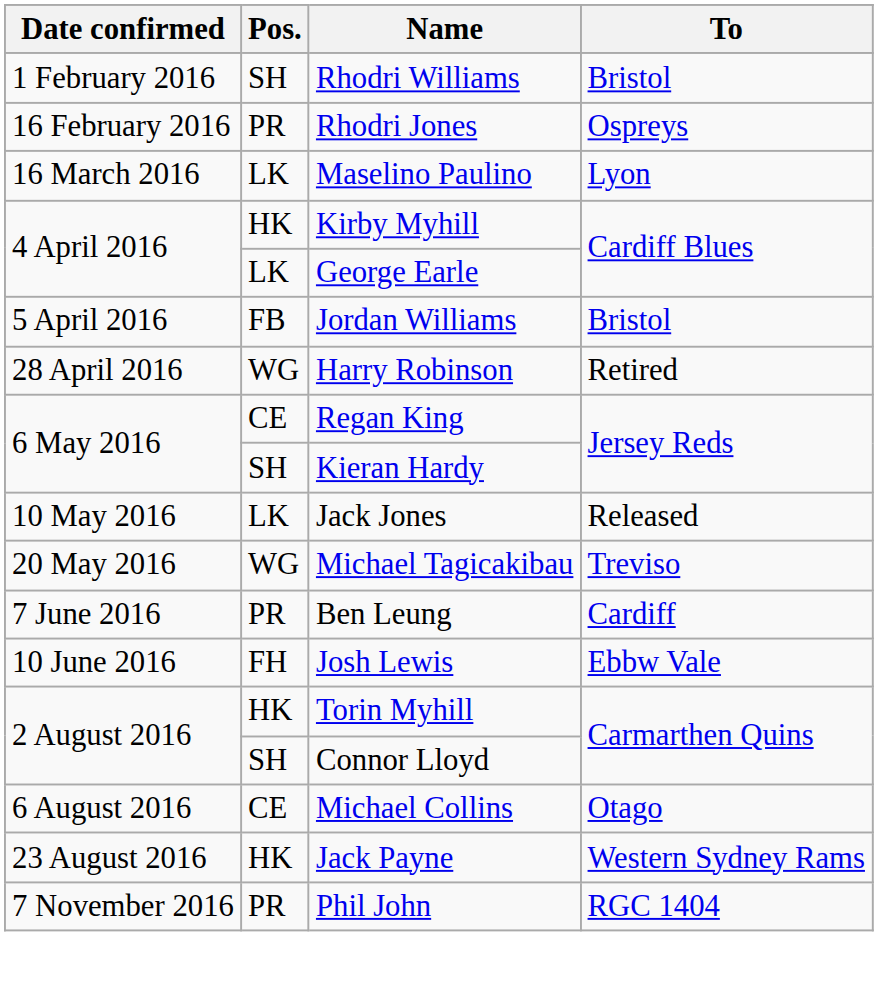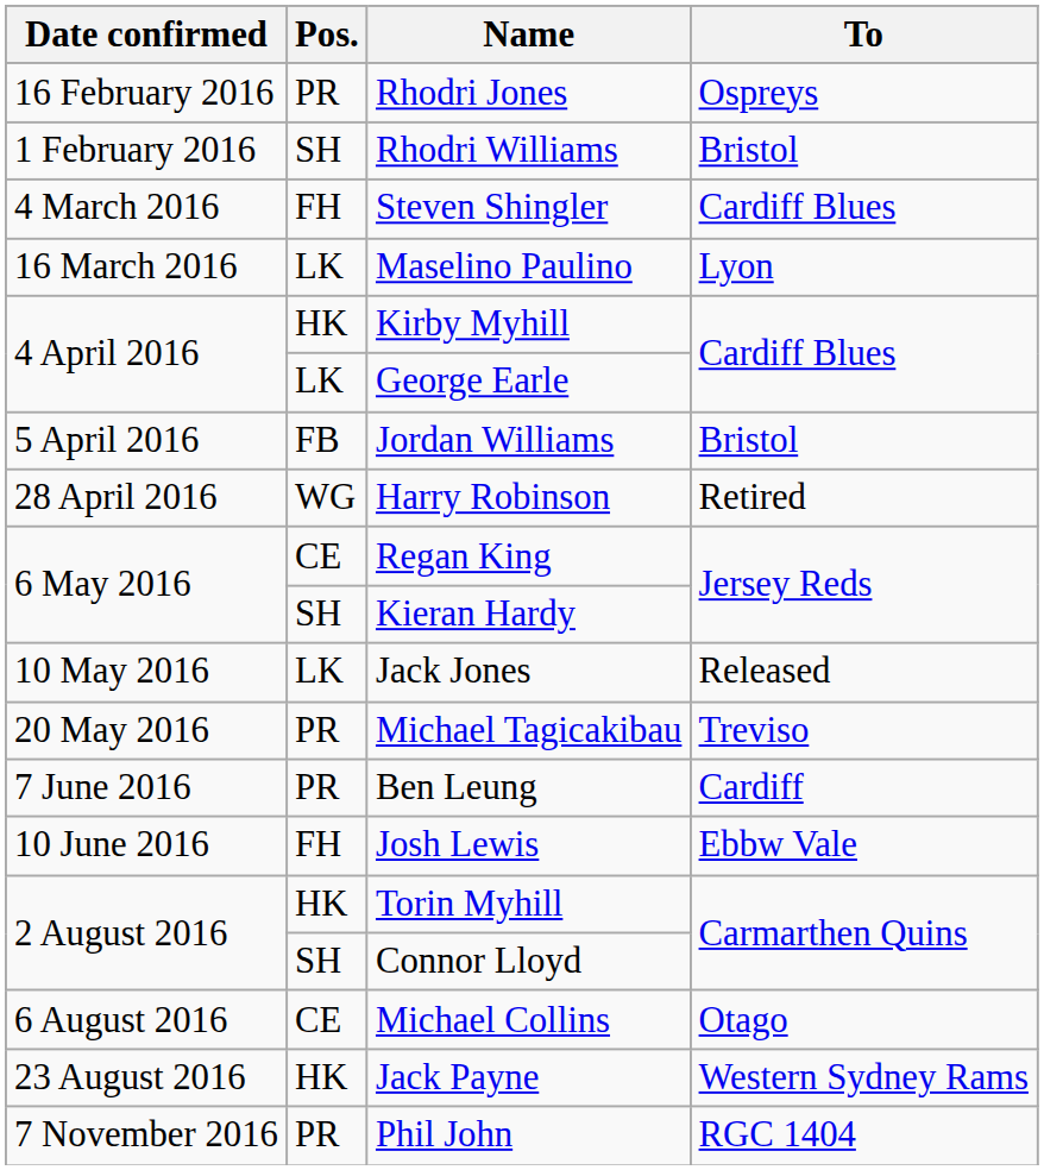rows swapped: Rhodri Williams <-> Rhodri Jones
+ row: 4 March 2016 | FH | Steven Shingler | Cardiff Blues
Michael Tagicakibau | Pos.: WG -> PR
